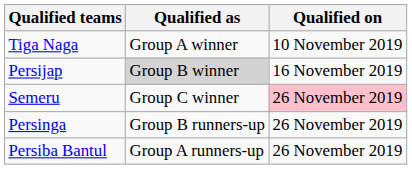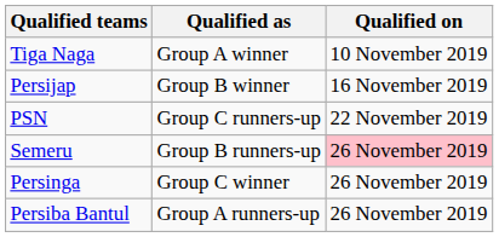Persijap | Qualified as: lightgrey background -> no background
+ row: PSN | Group C runners-up | 22 November 2019
Semeru | Qualified as: Group C winner -> Group B runners-up
Persinga | Qualified as: Group B runners-up -> Group C winner
